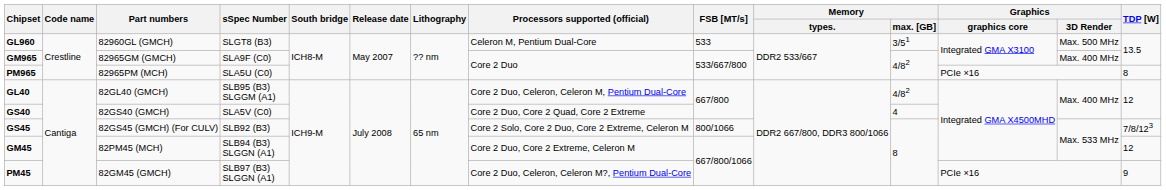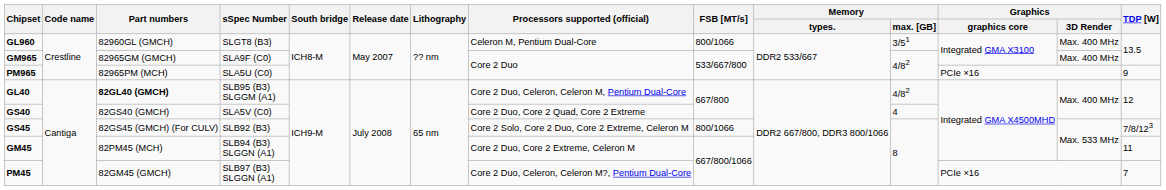GL960 | FSB [MT/s]: 533 -> 800/1066
GL960 | Graphics / 3D Render: Max. 500 MHz -> Max. 400 MHz
PM965 | TDP [W]: 8 -> 9
GL40 | Part numbers: normal -> bold
GM45 | TDP [W]: 12 -> 11
PM45 | TDP [W]: 9 -> 7
